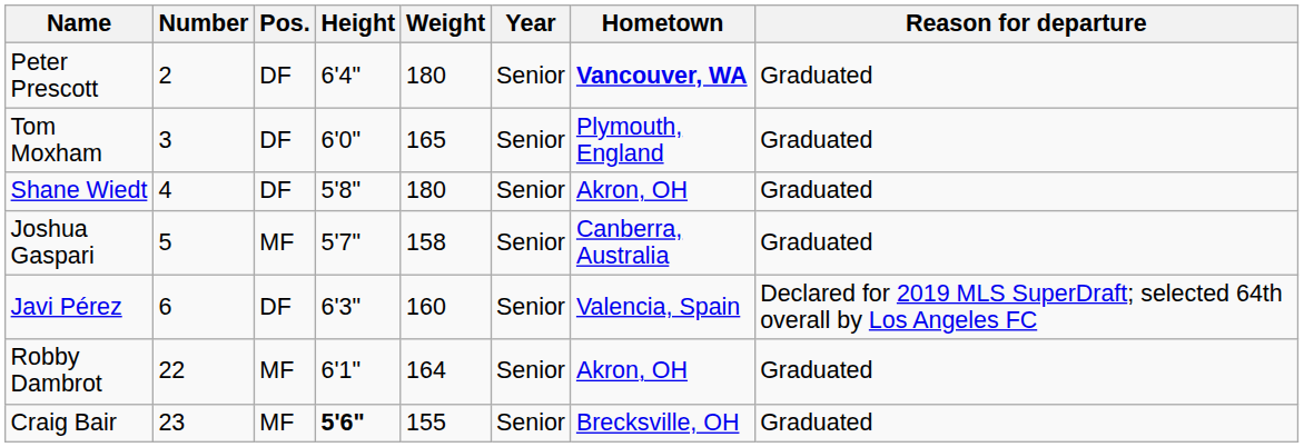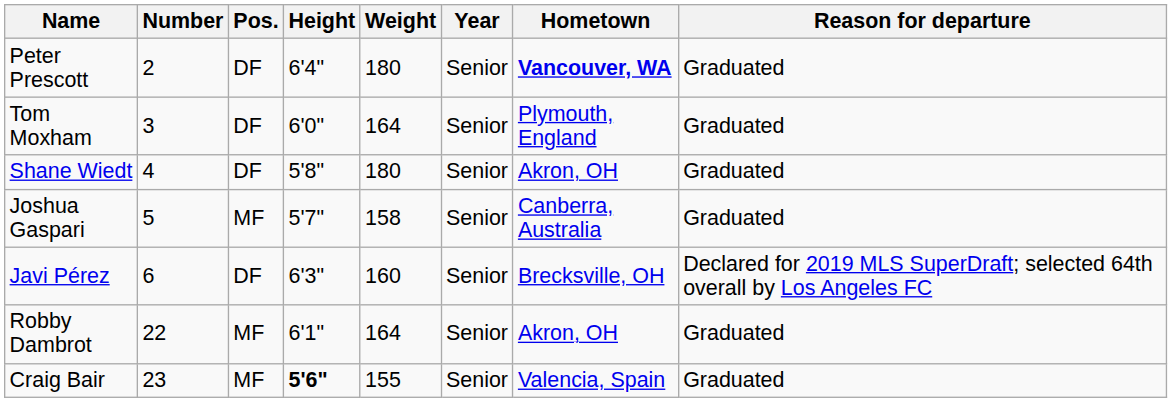Tom Moxham | Weight: 165 -> 164
Javi Pérez | Hometown: Valencia, Spain -> Brecksville, OH
Craig Bair | Hometown: Brecksville, OH -> Valencia, Spain
